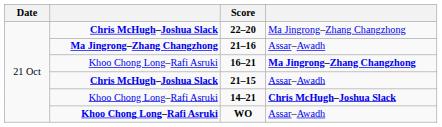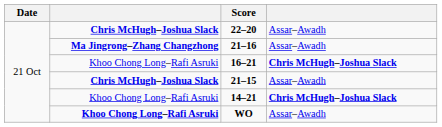22–20 | column 4: Ma Jingrong–Zhang Changzhong -> Assar–Awadh
16–21 | column 4: Ma Jingrong–Zhang Changzhong -> Chris McHugh–Joshua Slack
